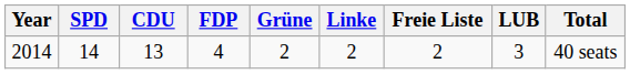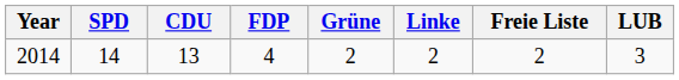- column: Total | 40 seats
